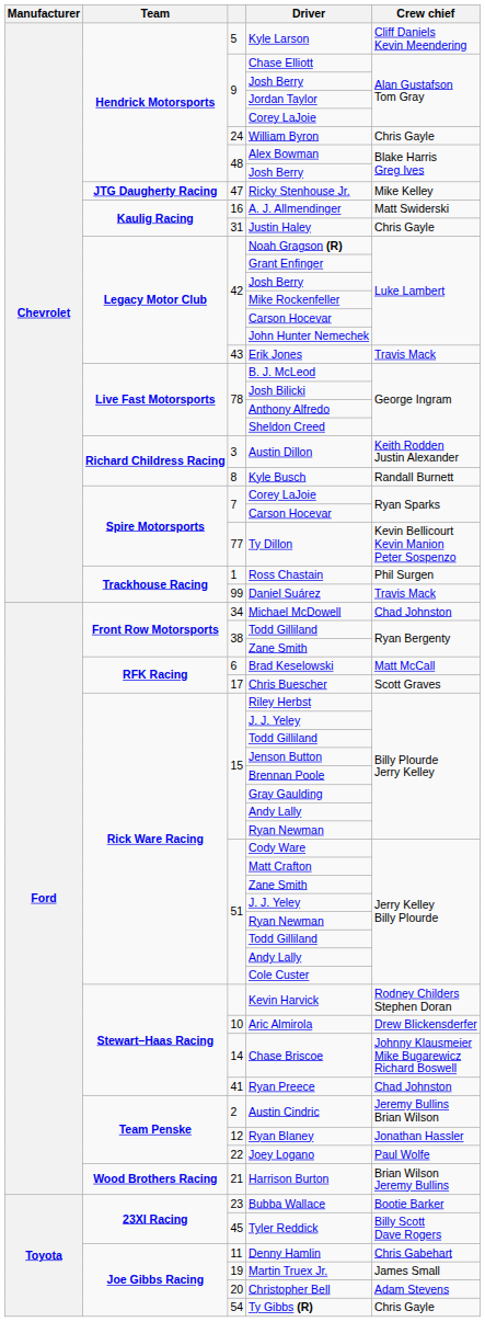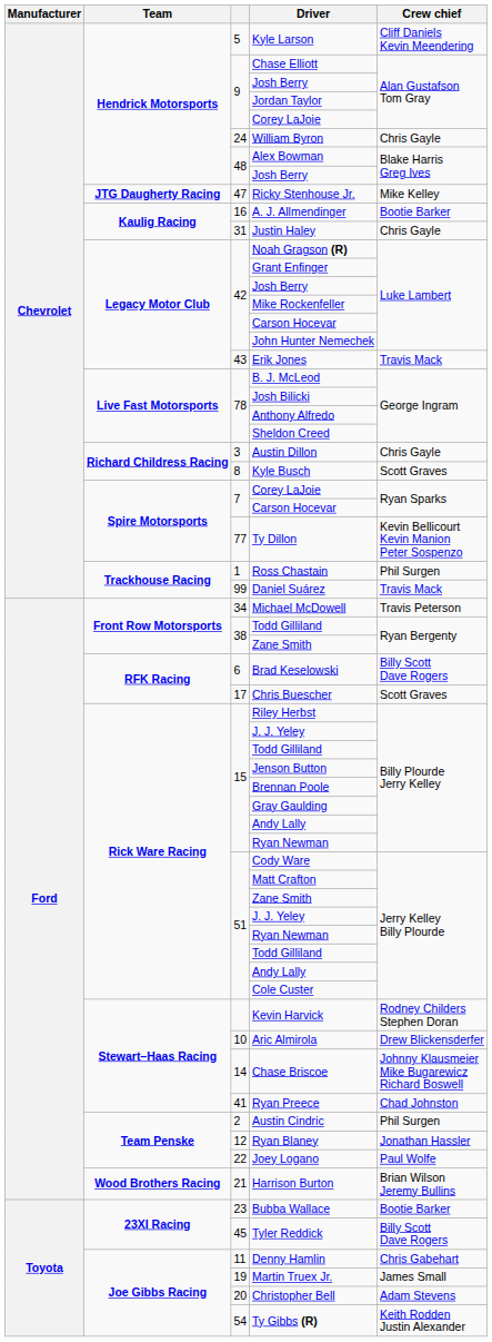A. J. Allmendinger | Crew chief: Matt Swiderski -> Bootie Barker
Austin Dillon | Crew chief: Keith Rodden Justin Alexander -> Chris Gayle
Kyle Busch | Crew chief: Randall Burnett -> Scott Graves
Michael McDowell | Crew chief: Chad Johnston -> Travis Peterson
Brad Keselowski | Crew chief: Matt McCall -> Billy Scott Dave Rogers
Austin Cindric | Crew chief: Jeremy Bullins Brian Wilson -> Phil Surgen
Ty Gibbs (R) | Crew chief: Chris Gayle -> Keith Rodden Justin Alexander
